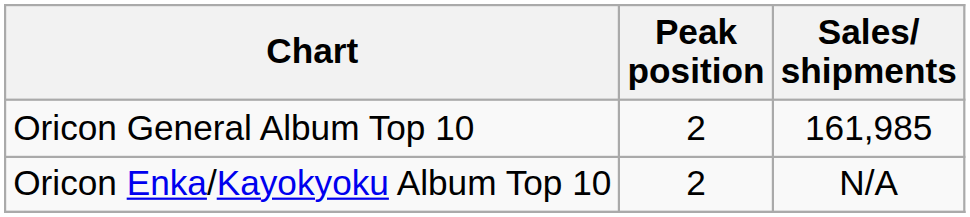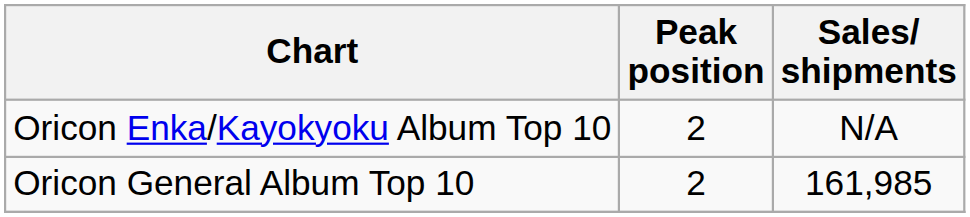rows swapped: Oricon General Album Top 10 <-> Oricon Enka/Kayokyoku Album Top 10
